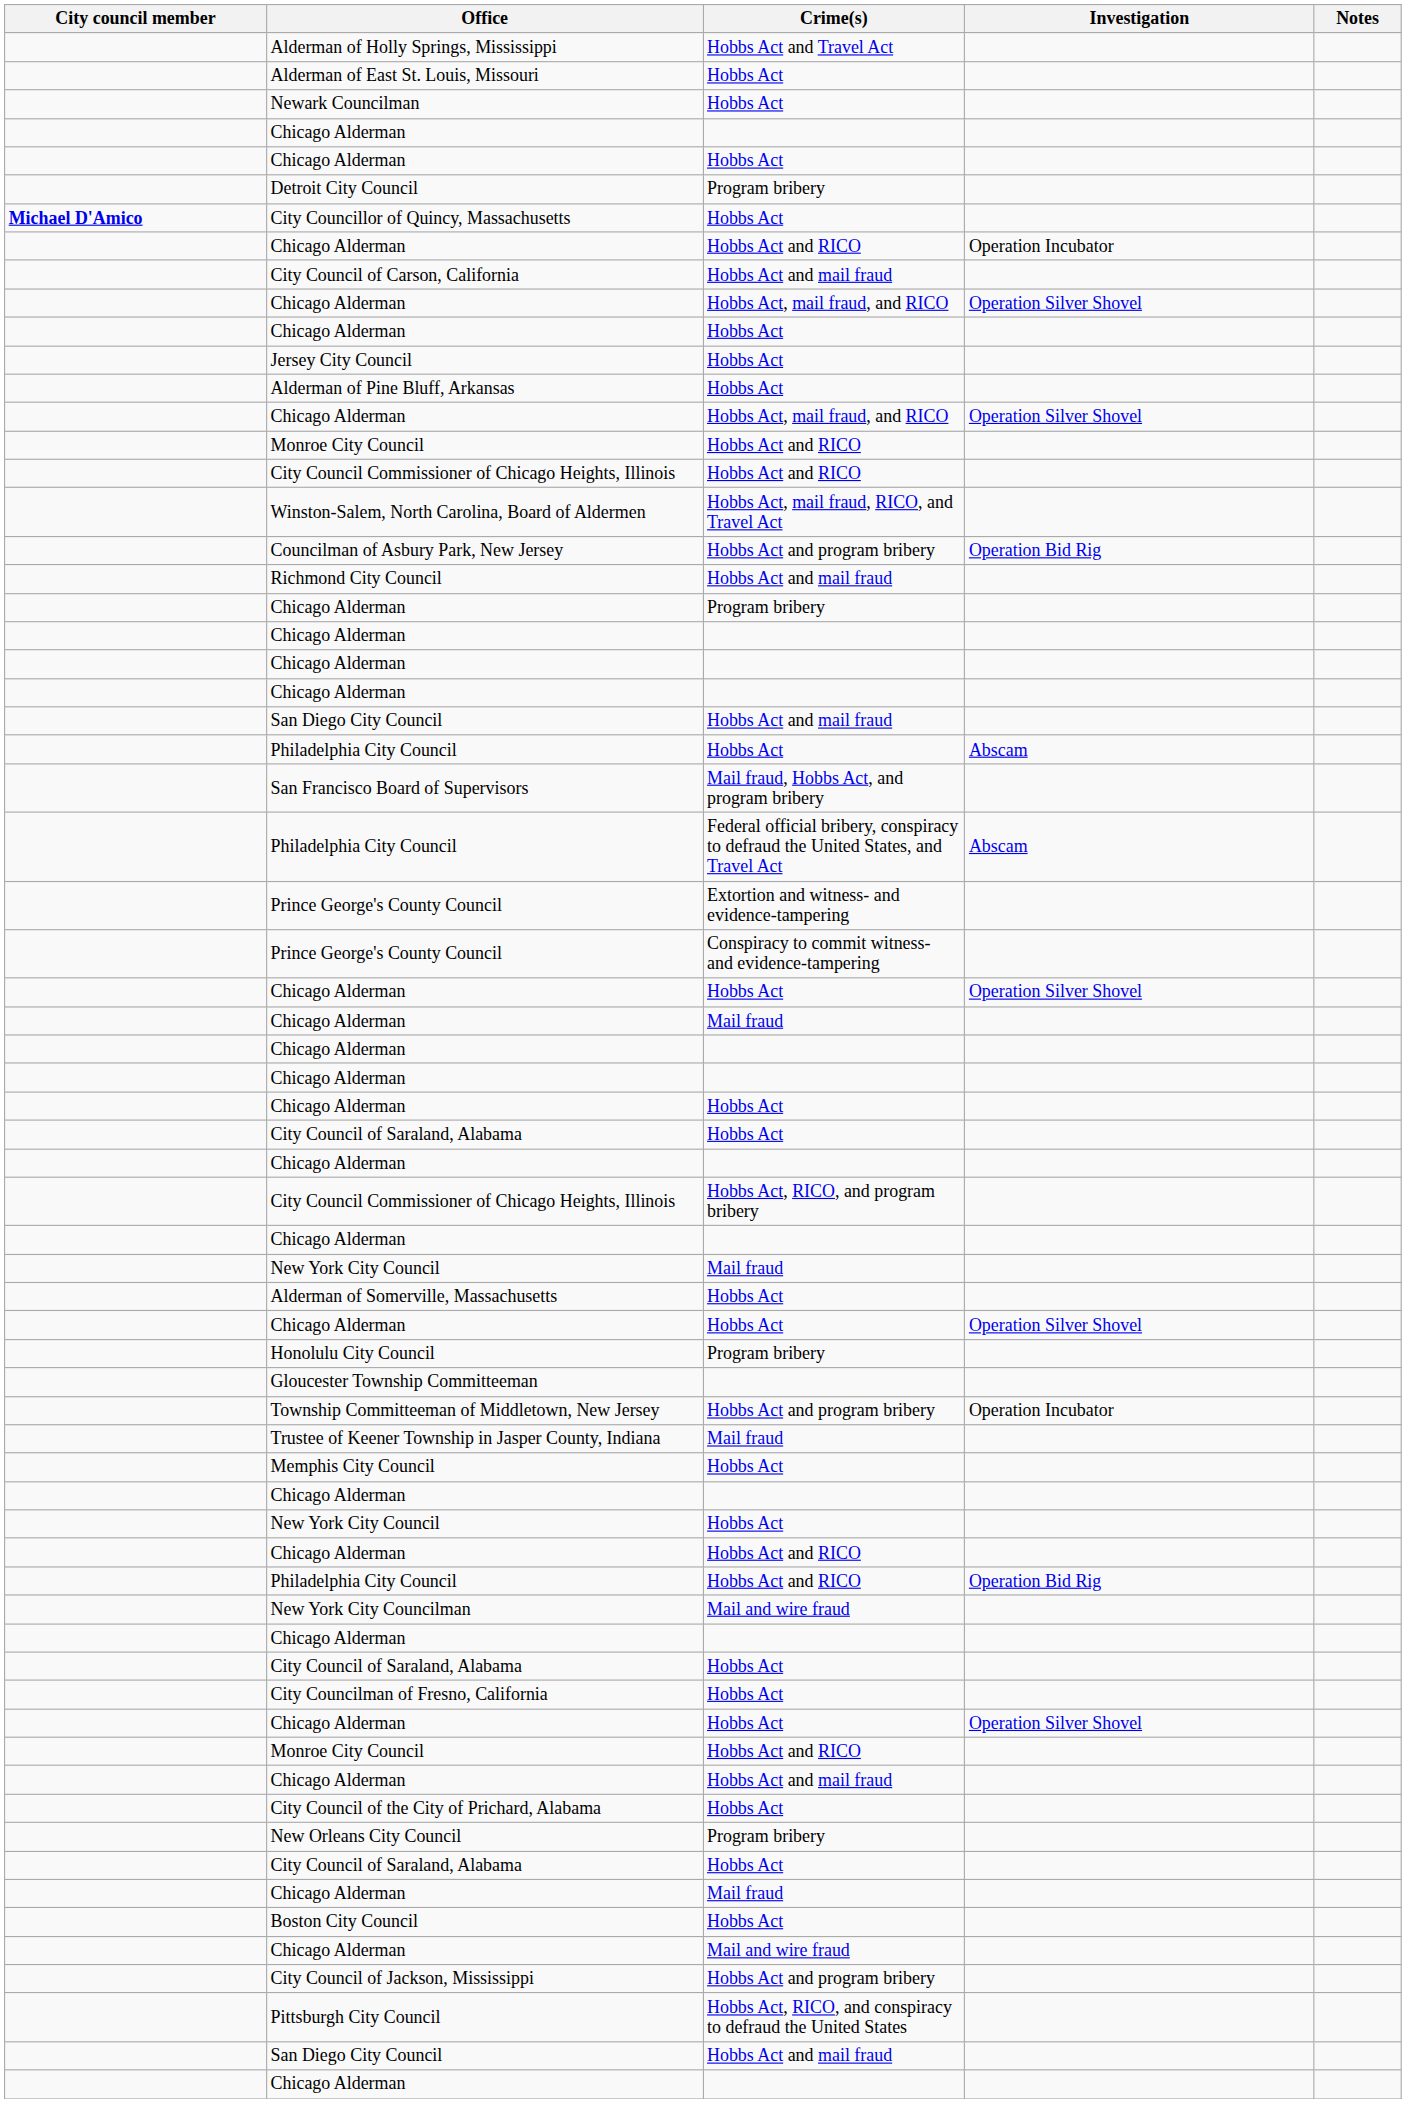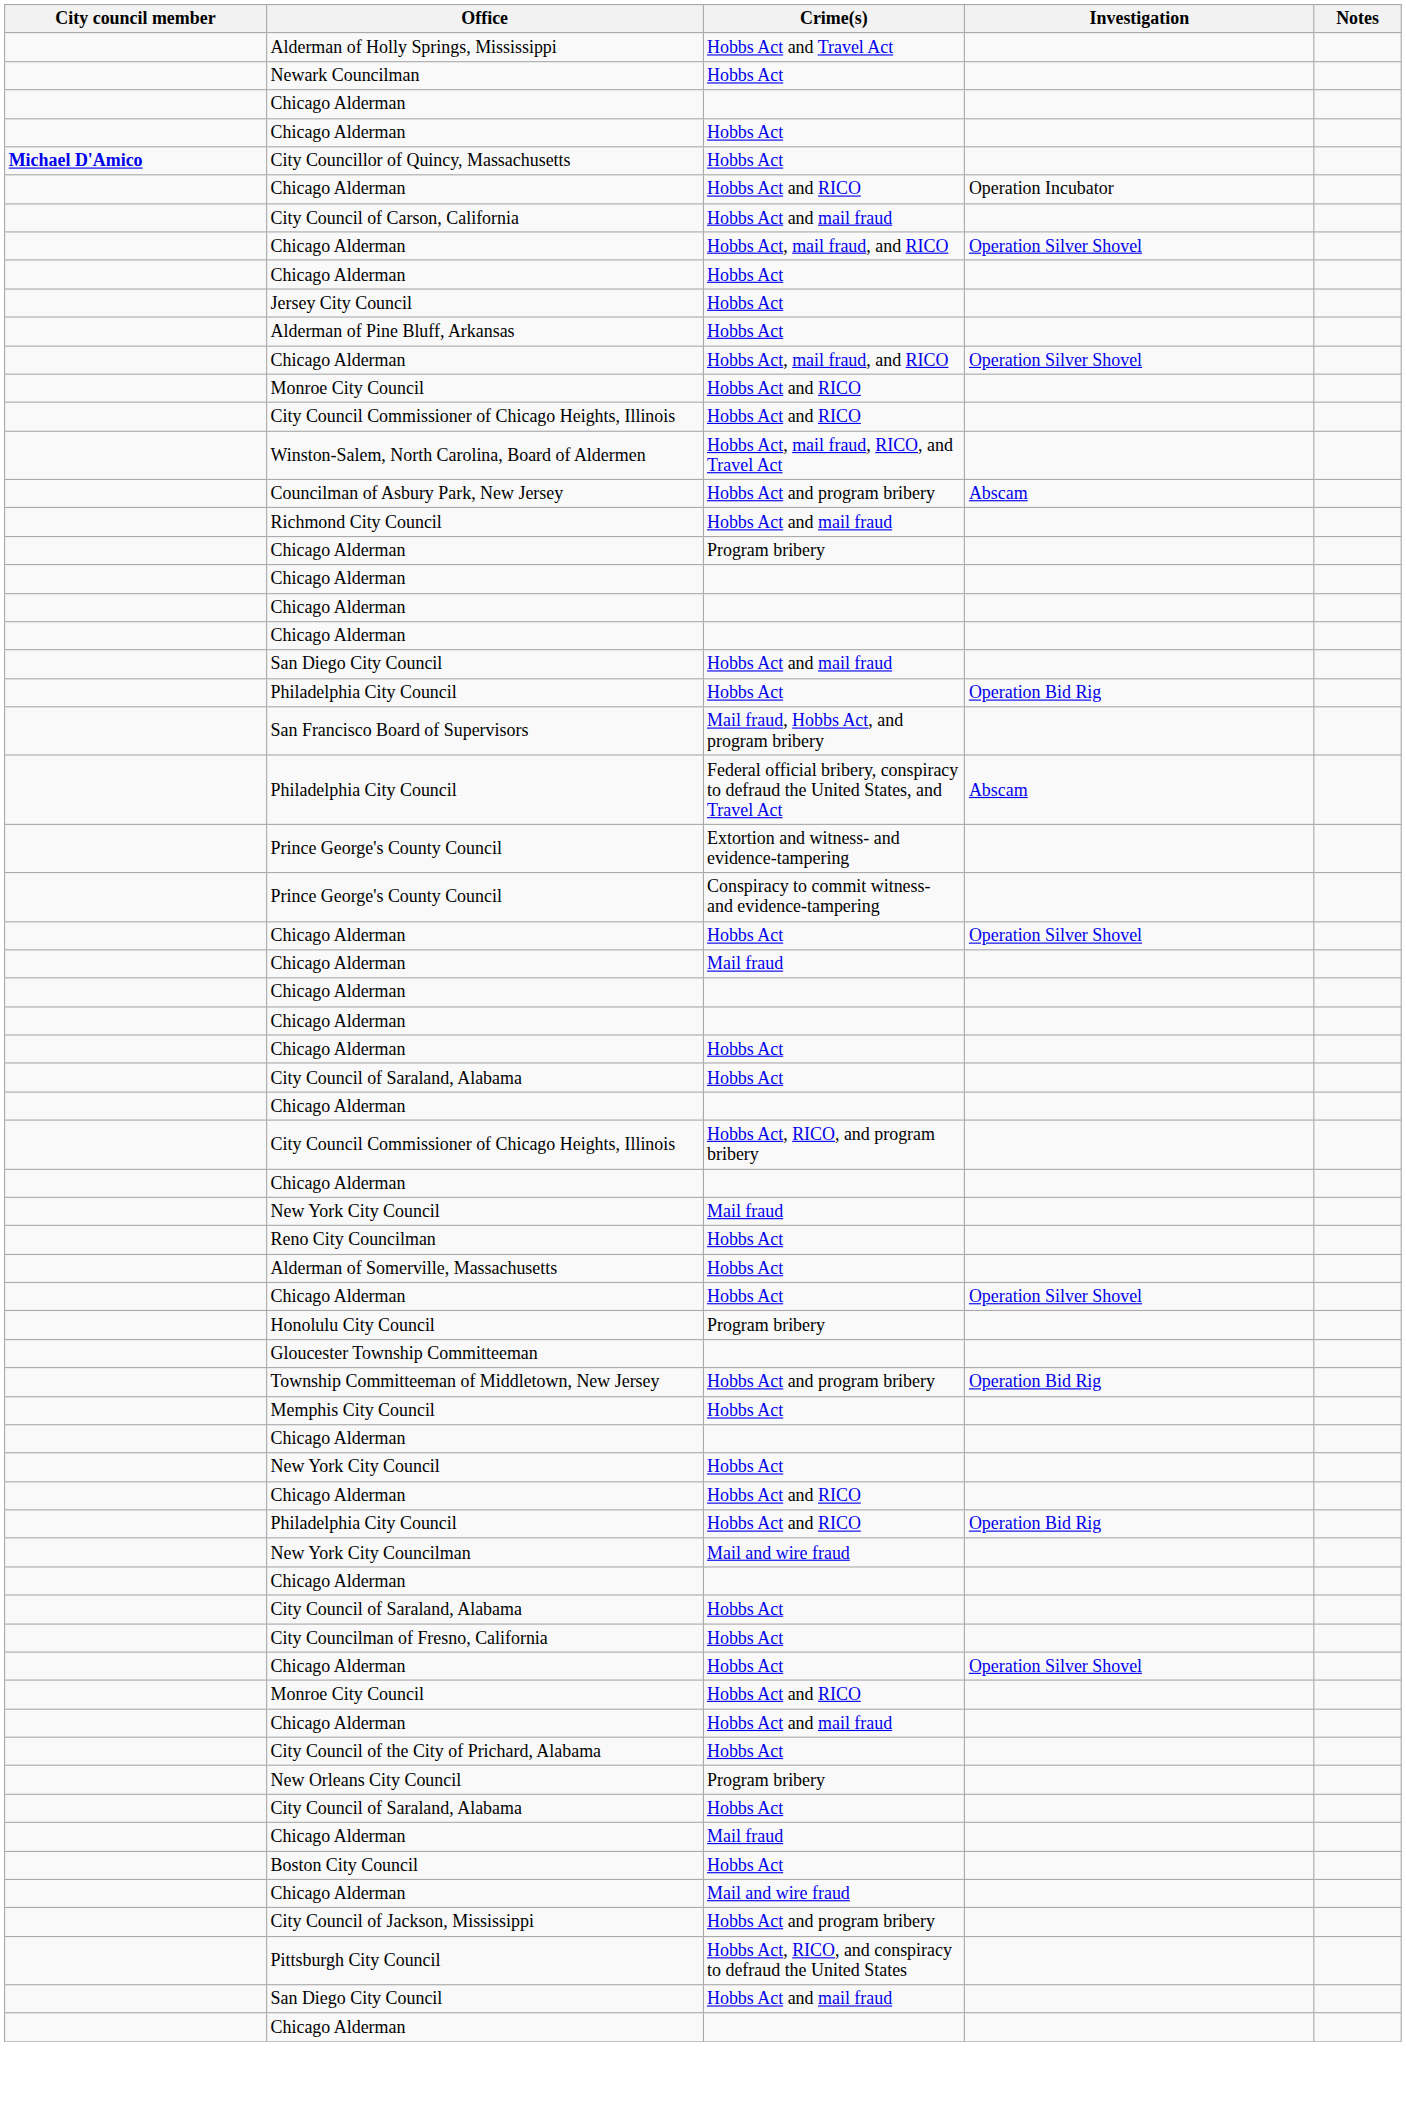- row: Alderman of East St. Louis, Missouri | Hobbs Act
- row: Detroit City Council | Program bribery
Councilman of Asbury Park, New Jersey | Investigation: Operation Bid Rig -> Abscam
Philadelphia City Council / Hobbs Act | Investigation: Abscam -> Operation Bid Rig
+ row: Reno City Councilman | Hobbs Act
Township Committeeman of Middletown, New Jersey | Investigation: Operation Incubator -> Operation Bid Rig
- row: Trustee of Keener Township in Jasper County, Indiana | Mail fraud
